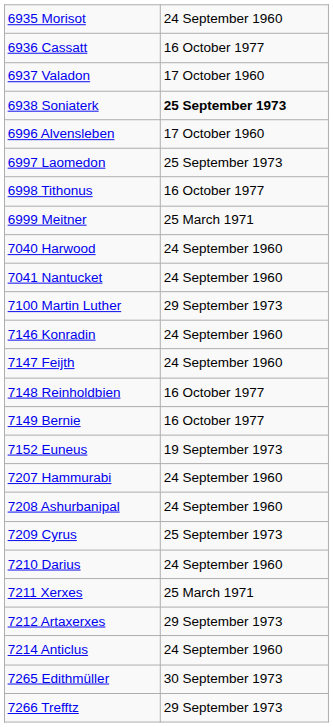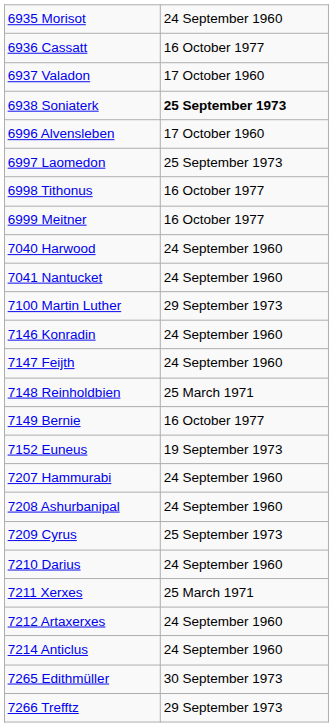6999 Meitner | column 2: 25 March 1971 -> 16 October 1977
7148 Reinholdbien | column 2: 16 October 1977 -> 25 March 1971
7212 Artaxerxes | column 2: 29 September 1973 -> 24 September 1960
